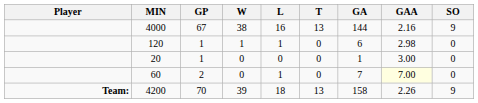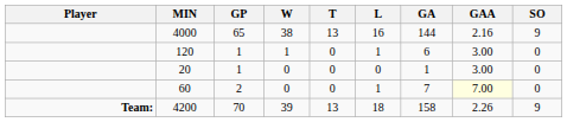columns swapped: L <-> T
4000 | GP: 67 -> 65
120 | GAA: 2.98 -> 3.00
